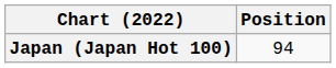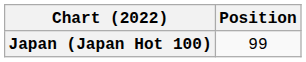Japan (Japan Hot 100) | Position: 94 -> 99
